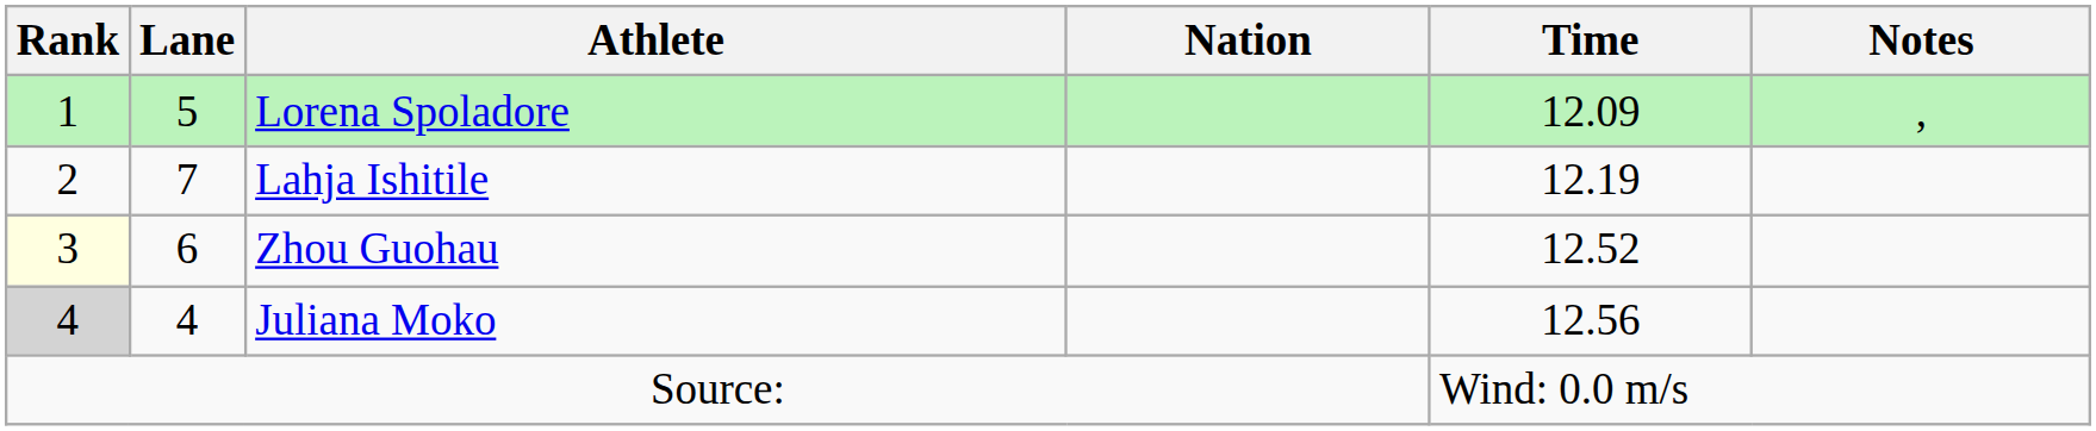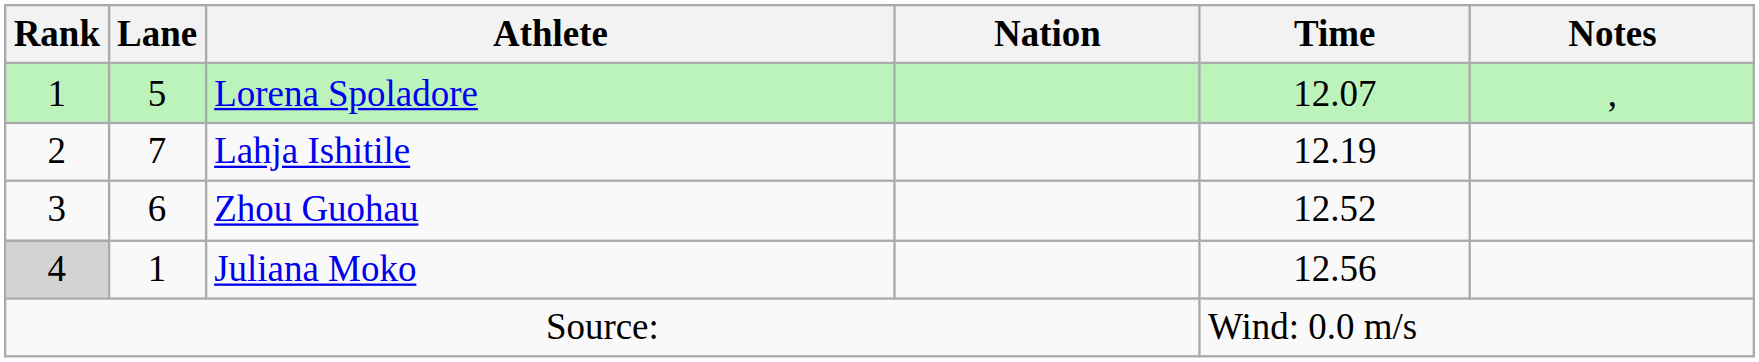Lorena Spoladore | Time: 12.09 -> 12.07
Zhou Guohau | Rank: lightyellow background -> no background
Juliana Moko | Lane: 4 -> 1
